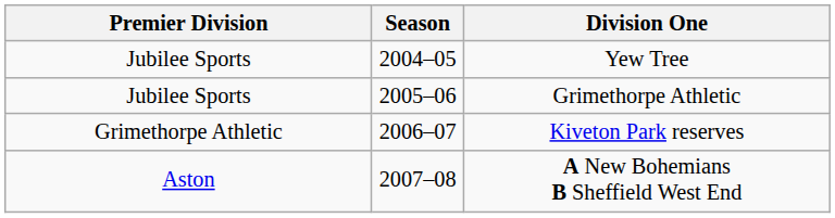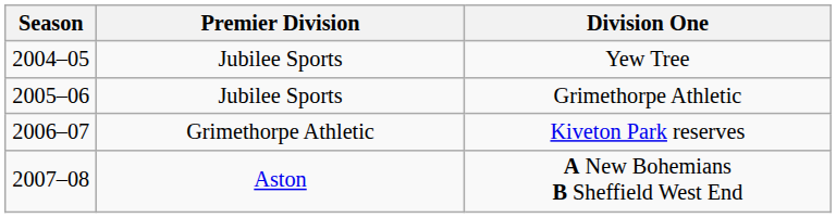columns swapped: Season <-> Premier Division
